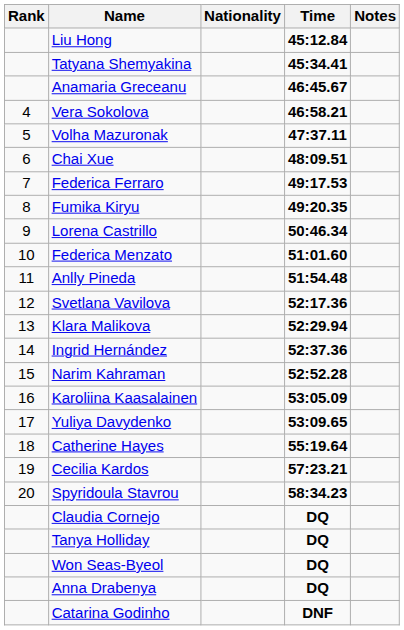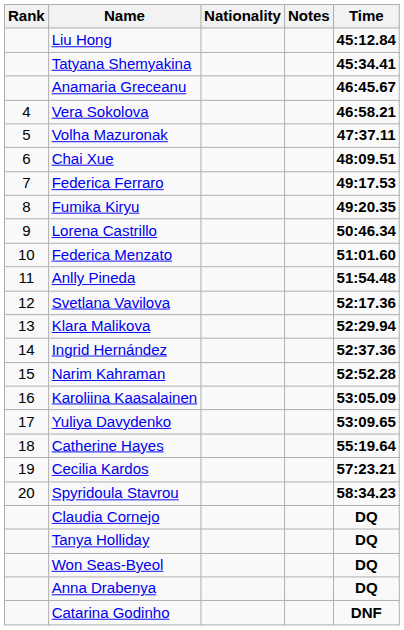columns swapped: Time <-> Notes
